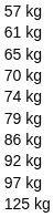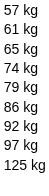- row: 70 kg
